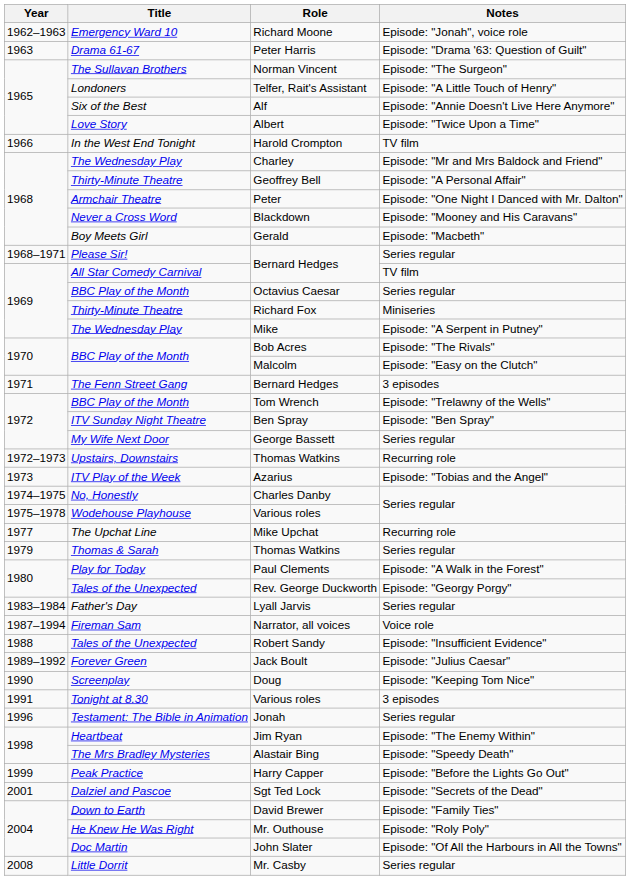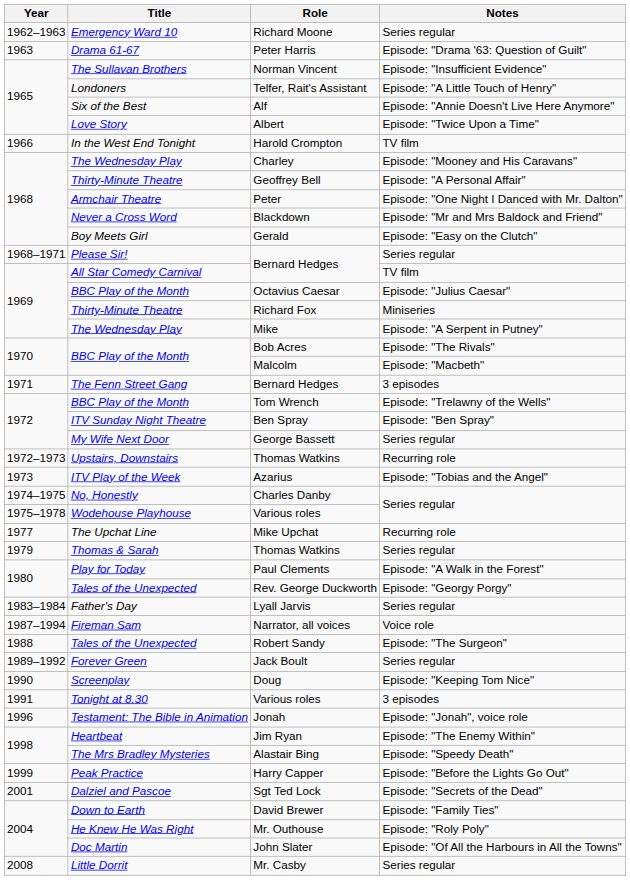Richard Moone | Notes: Episode: "Jonah", voice role -> Series regular
Norman Vincent | Notes: Episode: "The Surgeon" -> Episode: "Insufficient Evidence"
Charley | Notes: Episode: "Mr and Mrs Baldock and Friend" -> Episode: "Mooney and His Caravans"
Blackdown | Notes: Episode: "Mooney and His Caravans" -> Episode: "Mr and Mrs Baldock and Friend"
Gerald | Notes: Episode: "Macbeth" -> Episode: "Easy on the Clutch"
Octavius Caesar | Notes: Series regular -> Episode: "Julius Caesar"
Malcolm | Notes: Episode: "Easy on the Clutch" -> Episode: "Macbeth"
Robert Sandy | Notes: Episode: "Insufficient Evidence" -> Episode: "The Surgeon"
Jack Boult | Notes: Episode: "Julius Caesar" -> Series regular
Jonah | Notes: Series regular -> Episode: "Jonah", voice role
